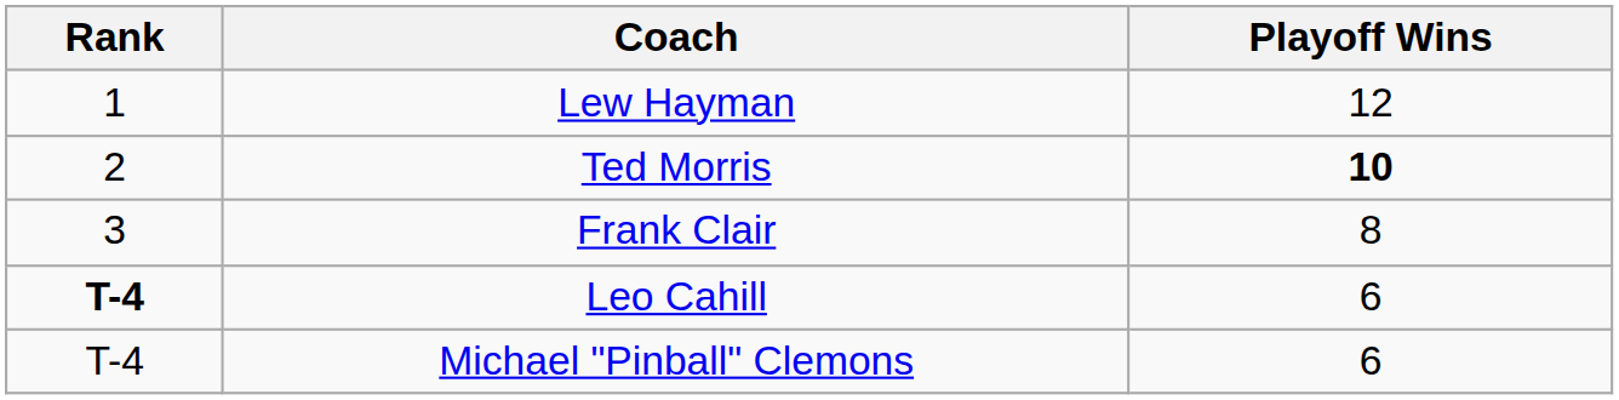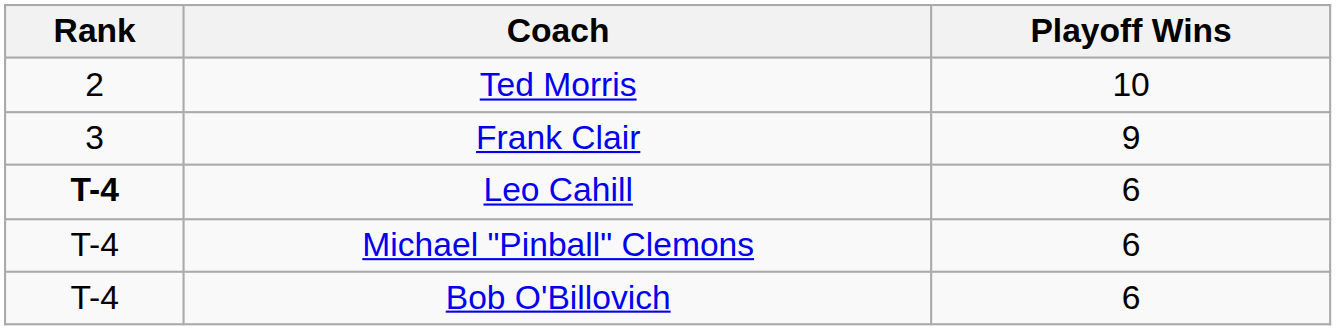- row: 1 | Lew Hayman | 12
Ted Morris | Playoff Wins: bold -> normal
Frank Clair | Playoff Wins: 8 -> 9
+ row: T-4 | Bob O'Billovich | 6
